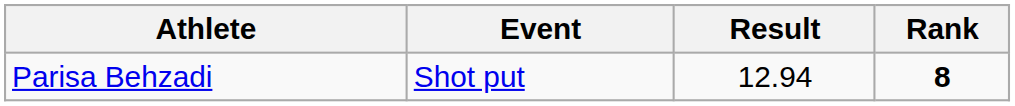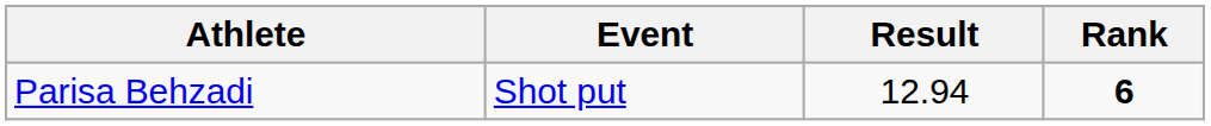Parisa Behzadi | Rank: 8 -> 6
